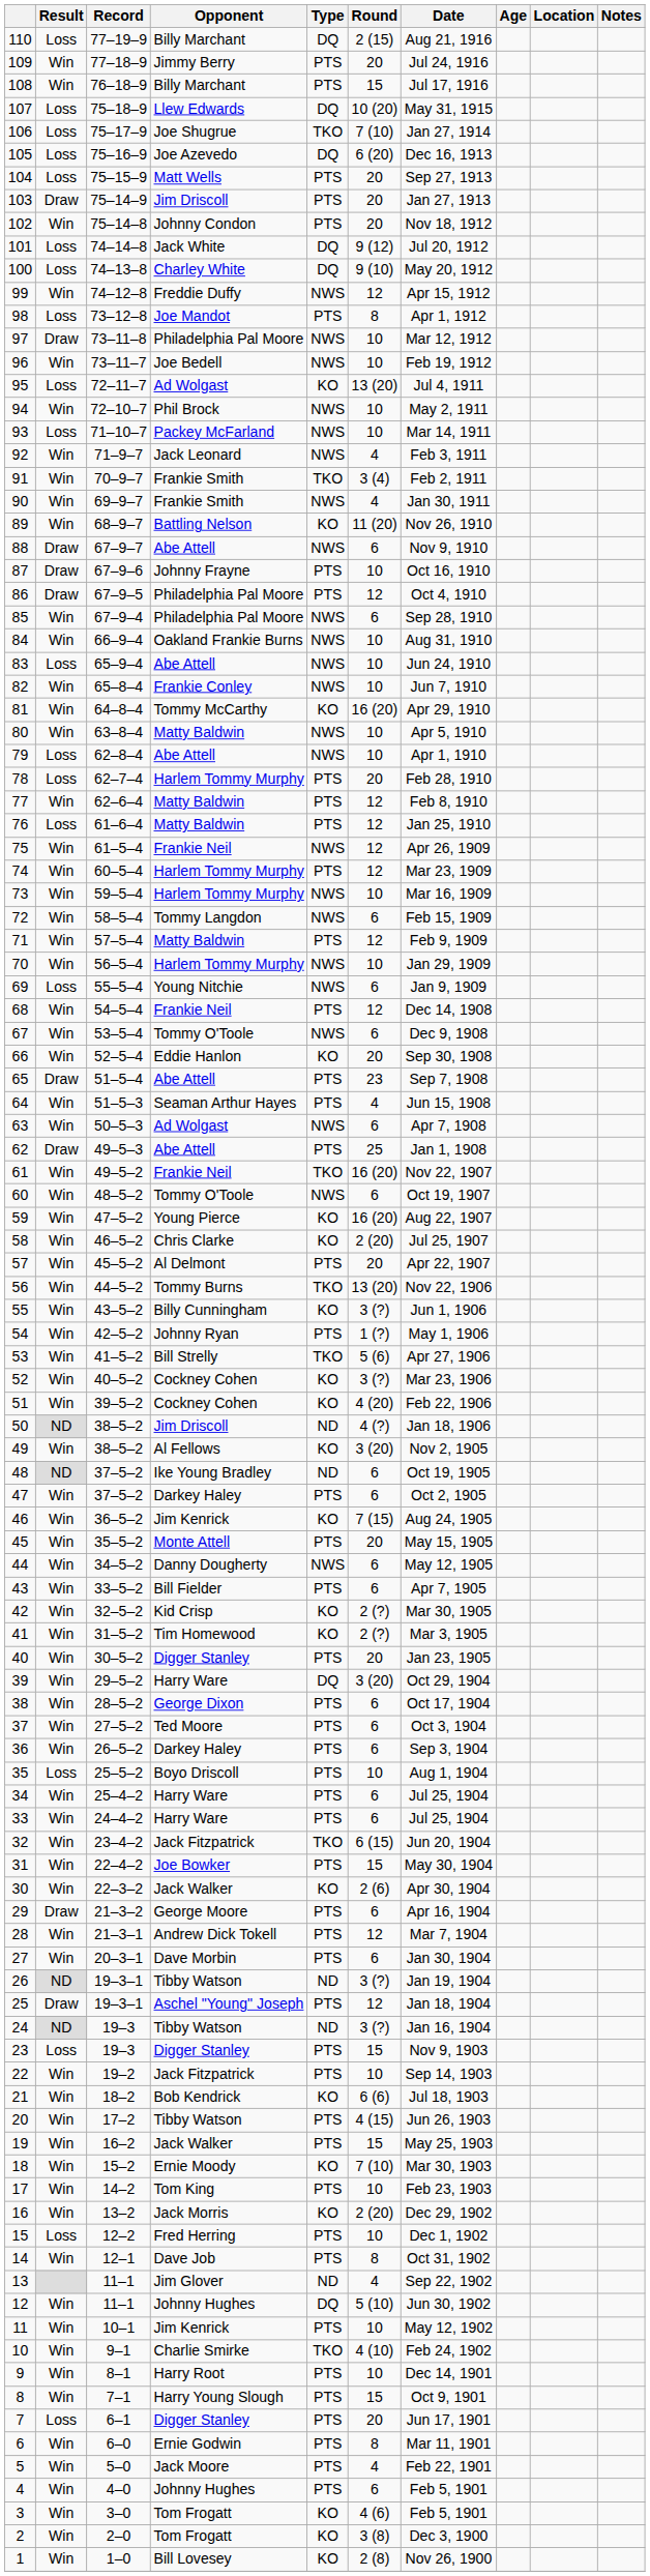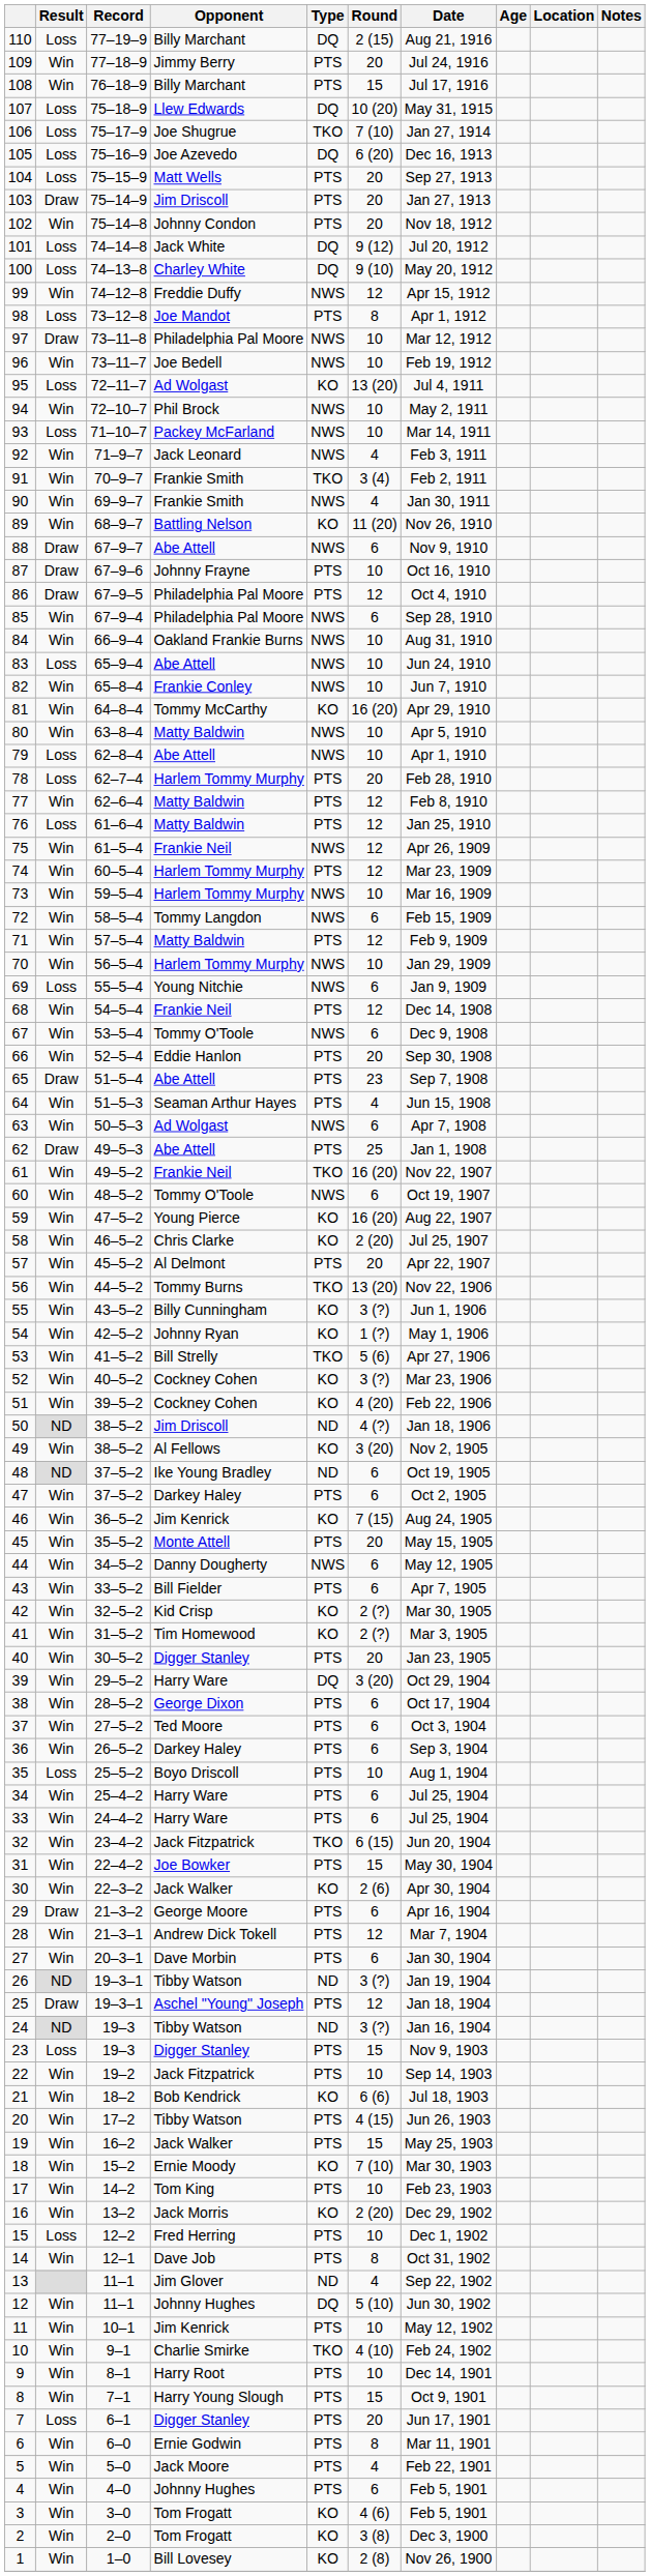66 | Type: KO -> PTS
54 | Type: PTS -> KO
